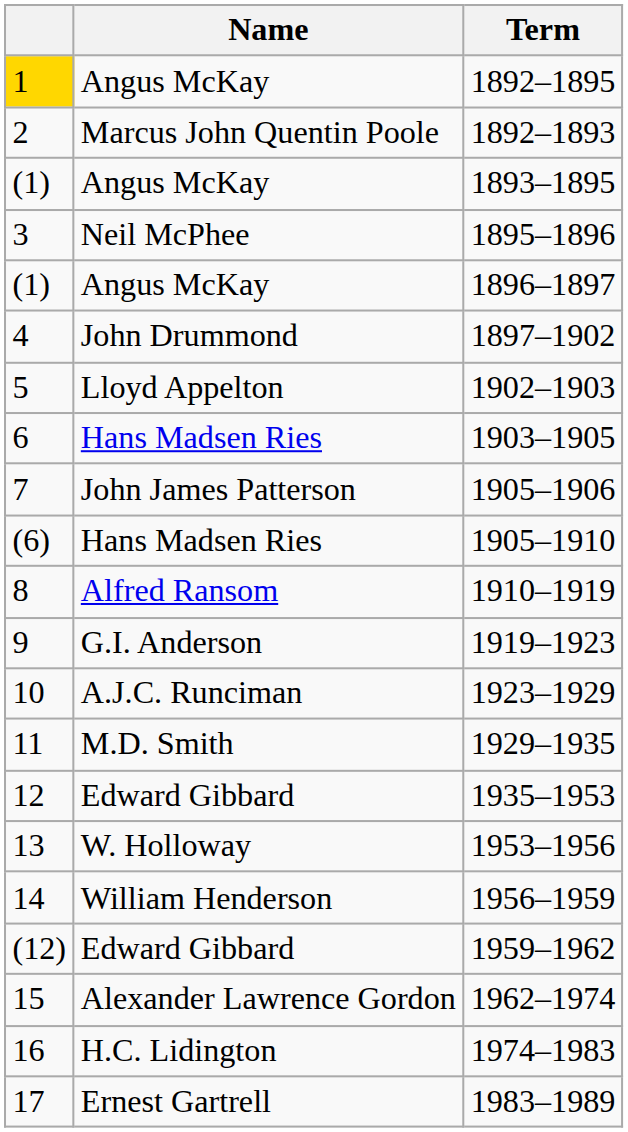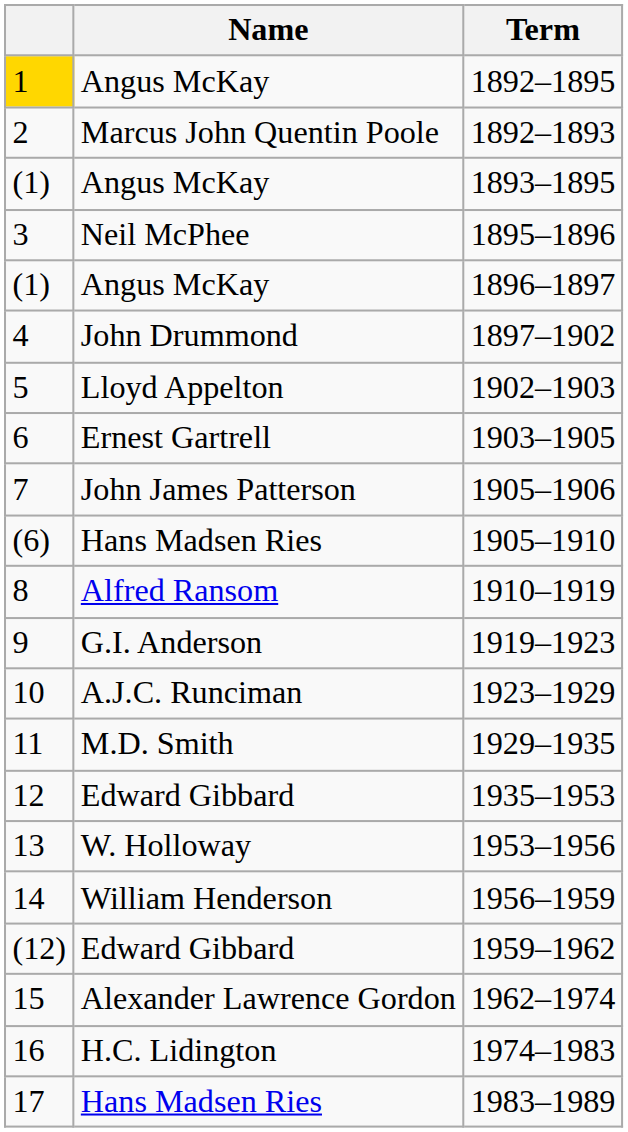1903–1905 | Name: Hans Madsen Ries -> Ernest Gartrell
1983–1989 | Name: Ernest Gartrell -> Hans Madsen Ries
